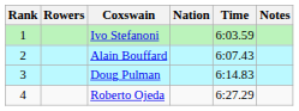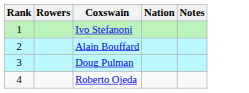- column: Time | 6:03.59 | 6:07.43 | 6:14.83 | 6:27.29
